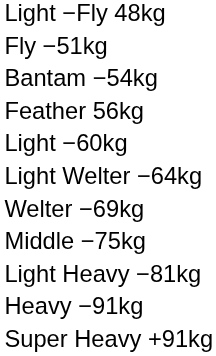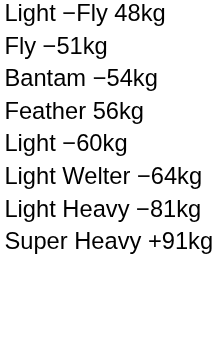- row: Welter −69kg
- row: Middle −75kg
- row: Heavy −91kg
